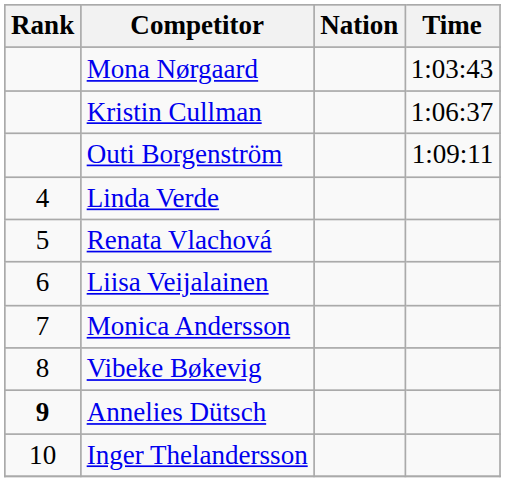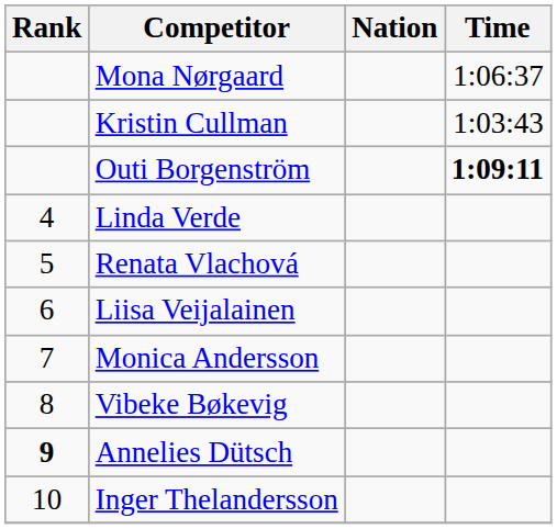Mona Nørgaard | Time: 1:03:43 -> 1:06:37
Kristin Cullman | Time: 1:06:37 -> 1:03:43
Outi Borgenström | Time: normal -> bold
